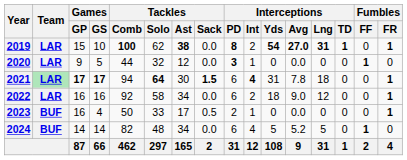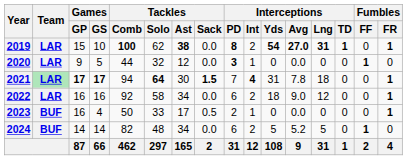2021 | Interceptions / PD: 6 -> 7
2024 | Interceptions / Int: 4 -> 2
